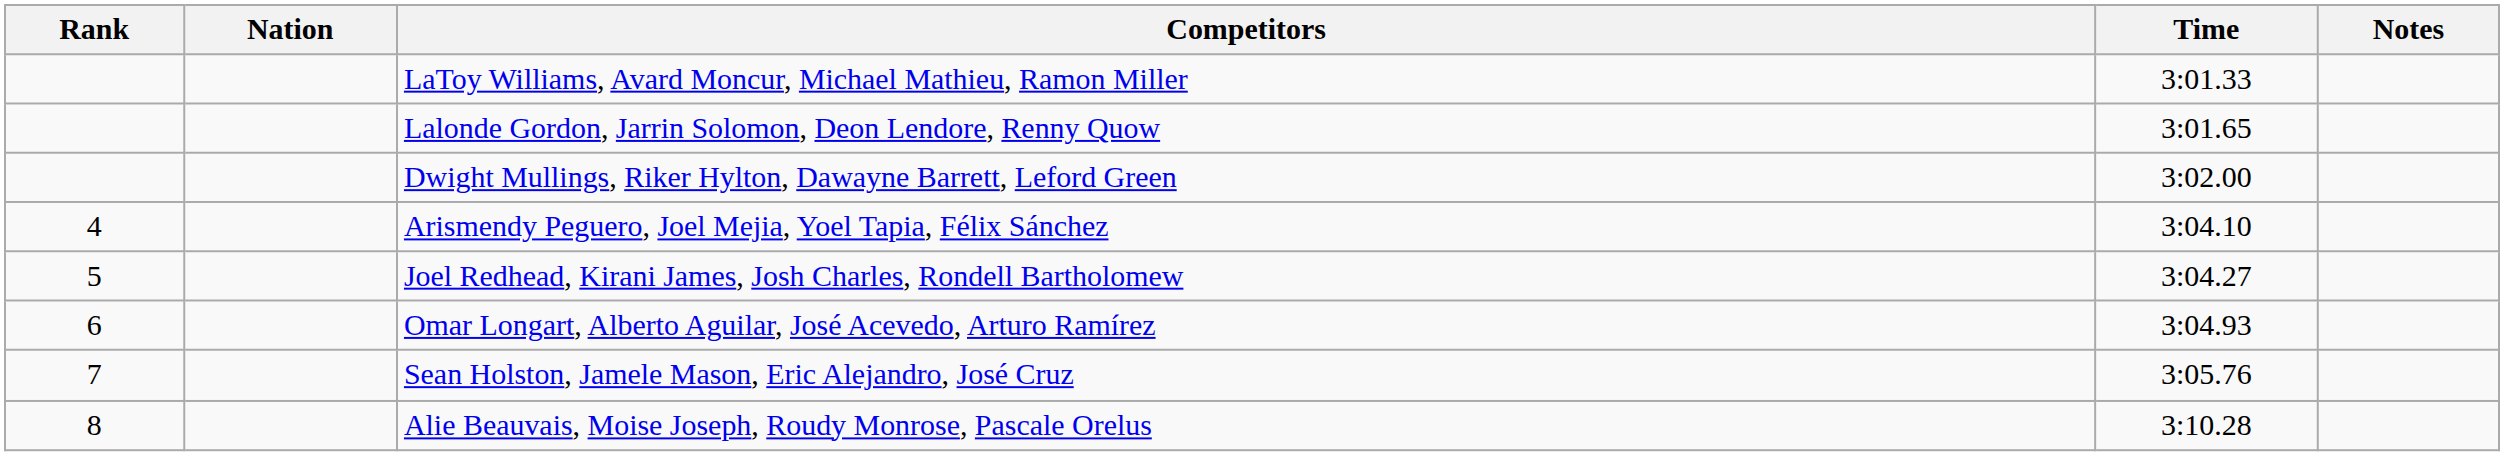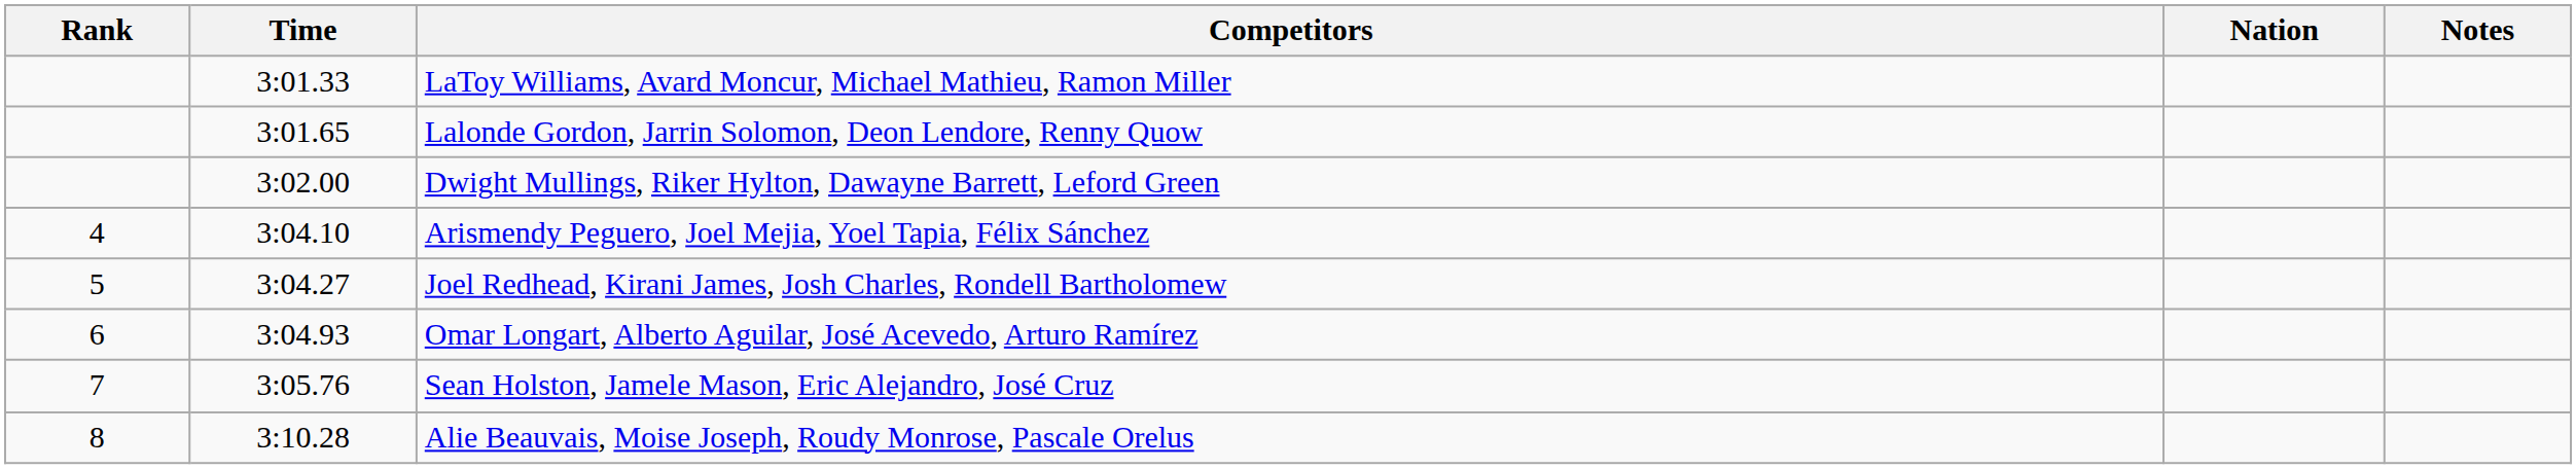columns swapped: Nation <-> Time
